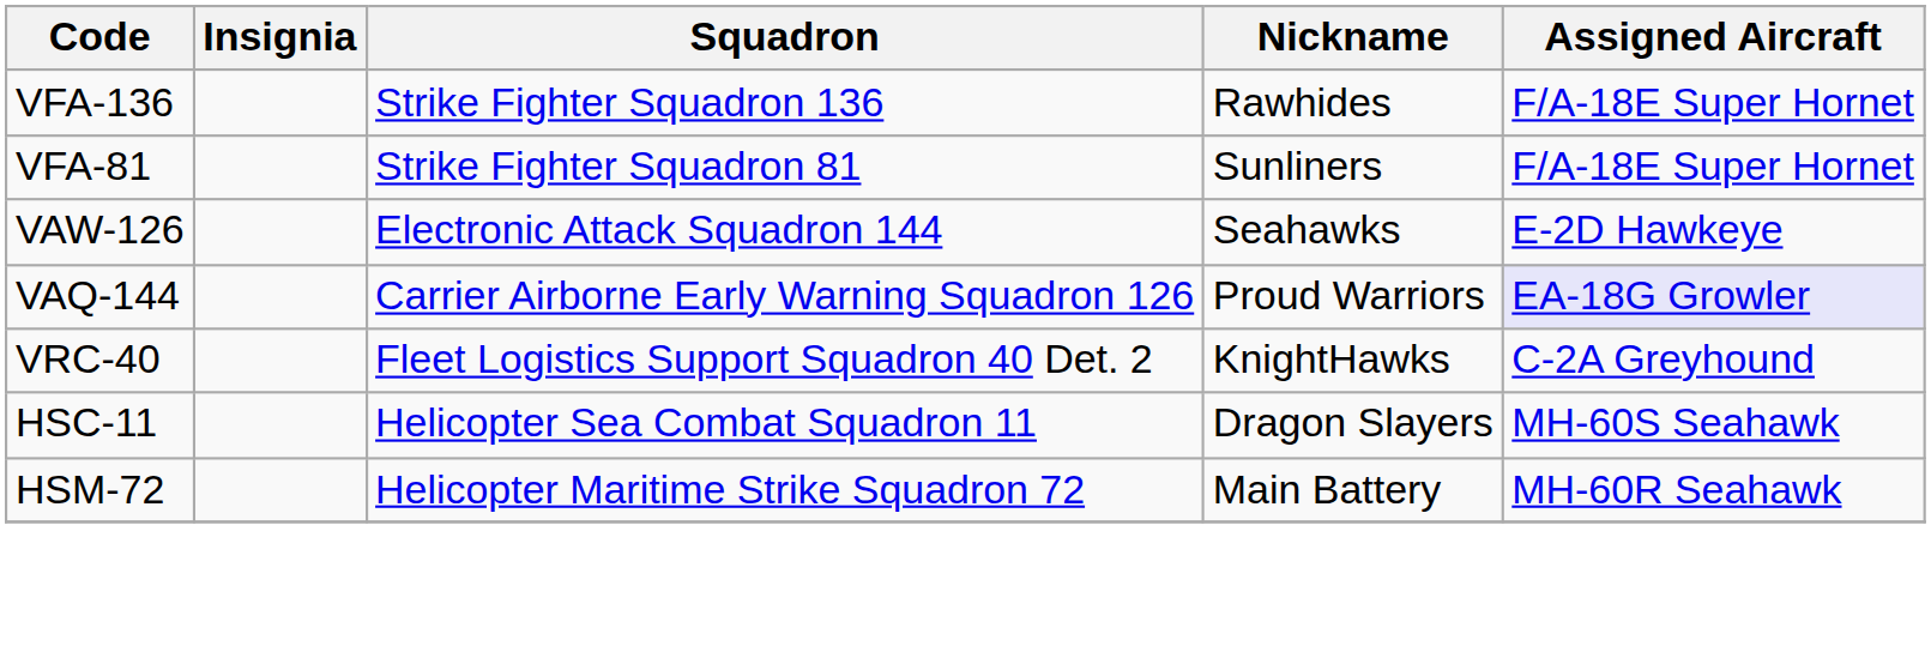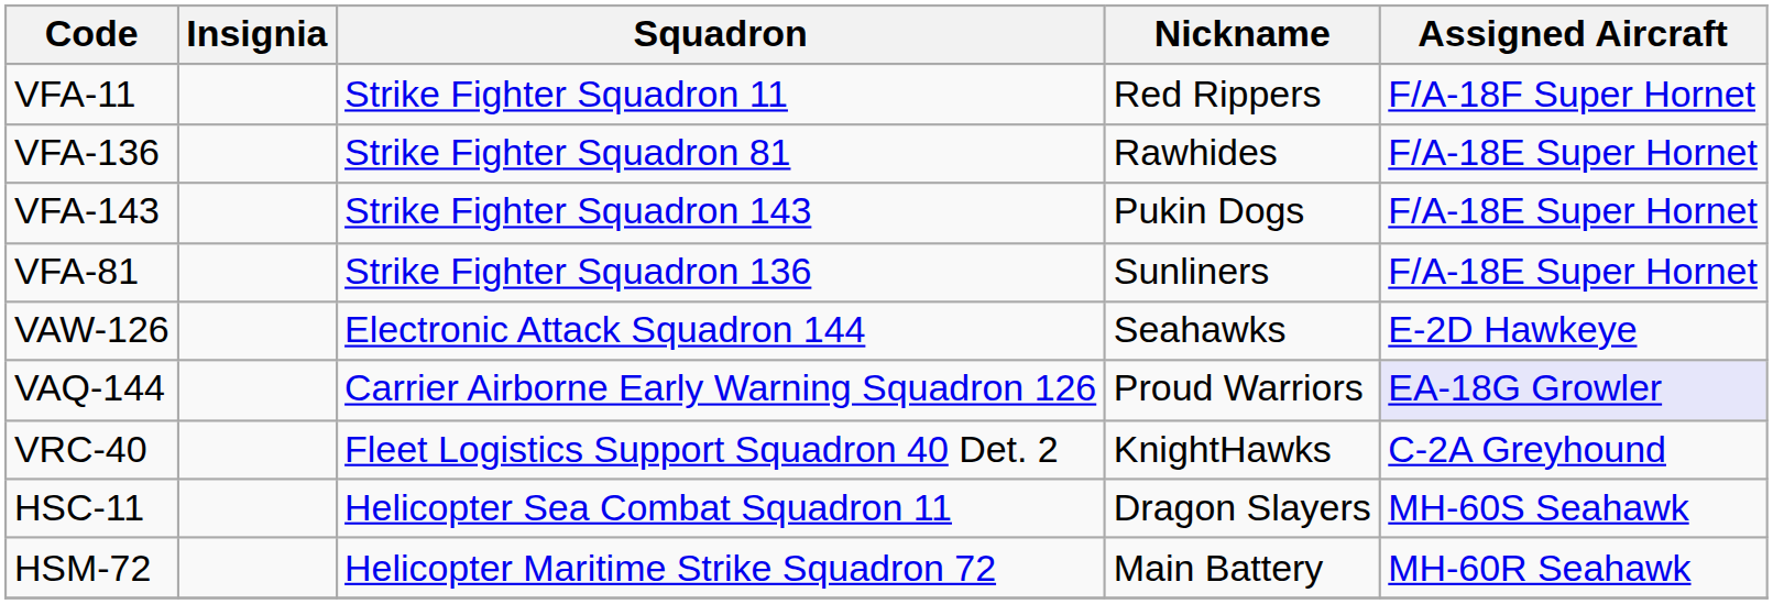+ row: VFA-11 | Strike Fighter Squadron 11 | Red Rippers | F/A-18F Super Hornet
VFA-136 | Squadron: Strike Fighter Squadron 136 -> Strike Fighter Squadron 81
+ row: VFA-143 | Strike Fighter Squadron 143 | Pukin Dogs | F/A-18E Super Hornet
VFA-81 | Squadron: Strike Fighter Squadron 81 -> Strike Fighter Squadron 136
